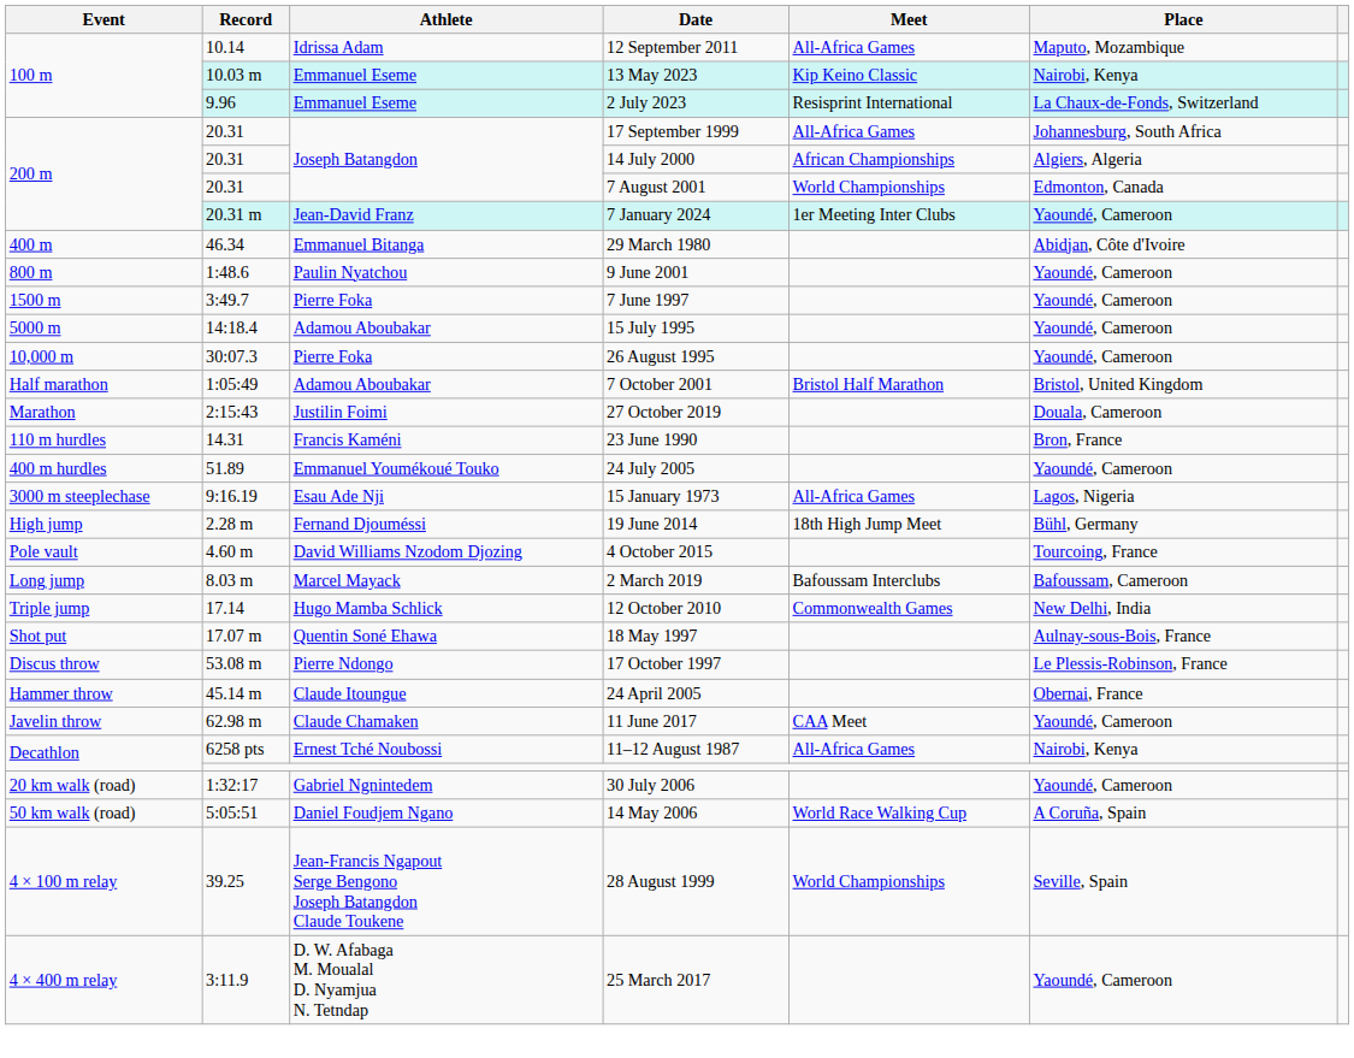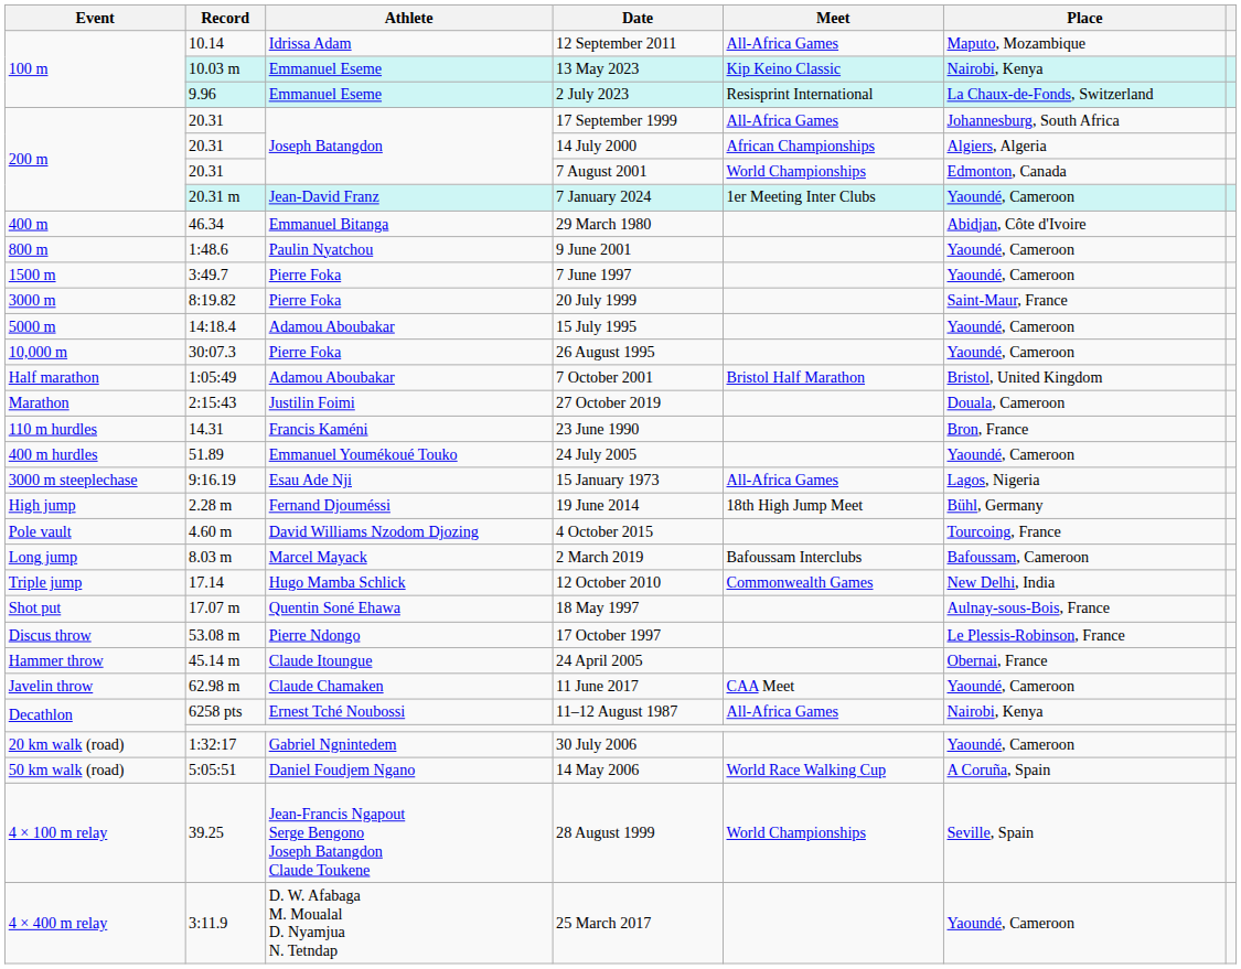+ row: 3000 m | 8:19.82 | Pierre Foka | 20 July 1999 | Saint-Maur, France
